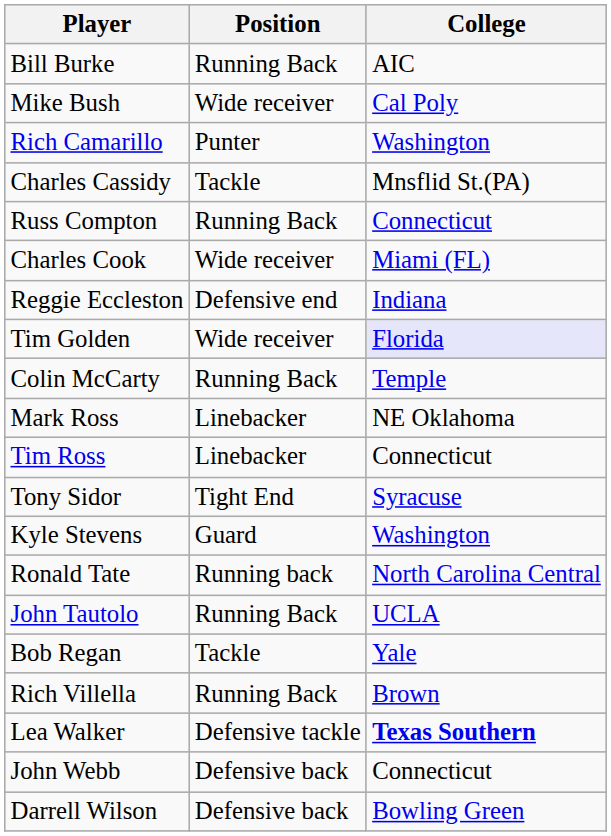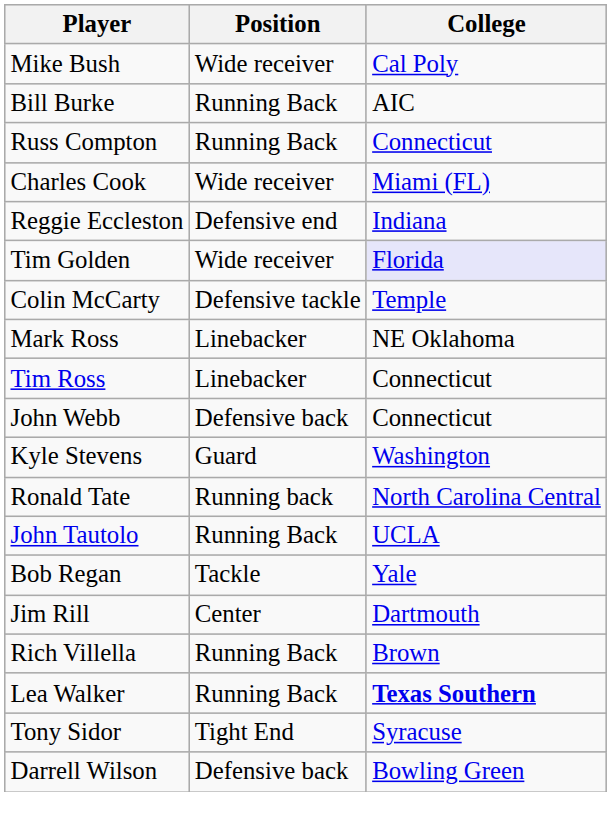rows swapped: Bill Burke <-> Mike Bush
- row: Rich Camarillo | Punter | Washington
- row: Charles Cassidy | Tackle | Mnsflid St.(PA)
Colin McCarty | Position: Running Back -> Defensive tackle
rows swapped: Tony Sidor <-> John Webb
+ row: Jim Rill | Center | Dartmouth
Lea Walker | Position: Defensive tackle -> Running Back
